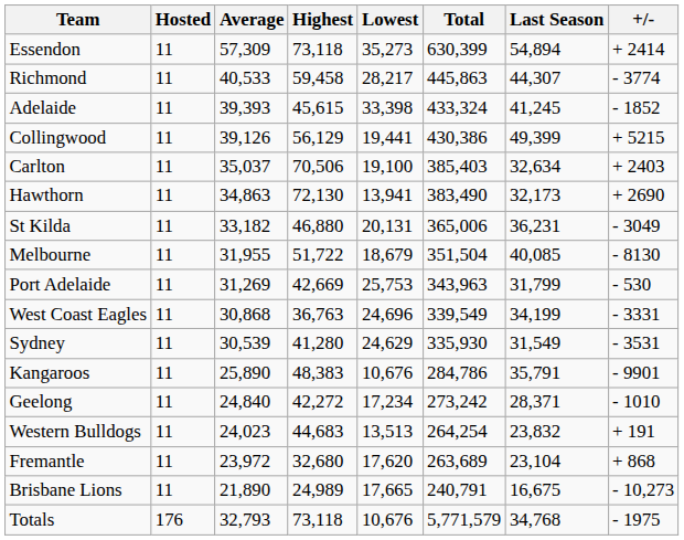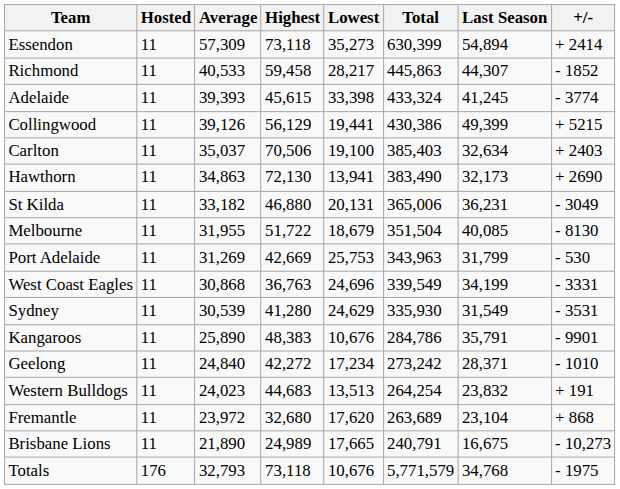Richmond | +/-: - 3774 -> - 1852
Adelaide | +/-: - 1852 -> - 3774
